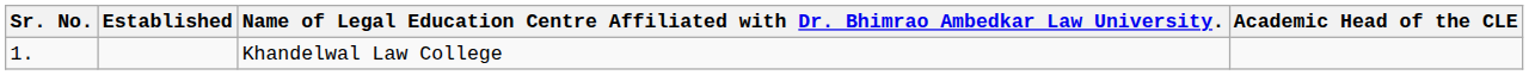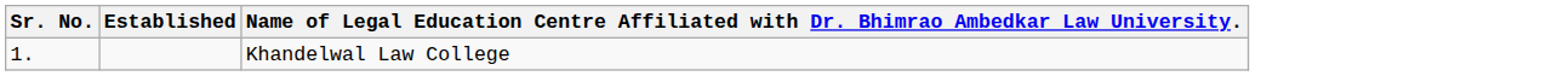- column: Academic Head of the CLE
